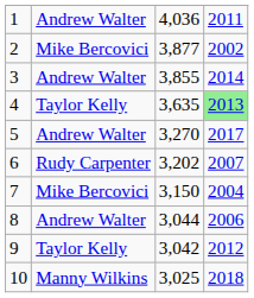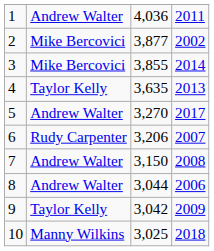3 | column 2: Andrew Walter -> Mike Bercovici
4 | column 4: lightgreen background -> no background
6 | column 3: 3,202 -> 3,206
7 | column 2: Mike Bercovici -> Andrew Walter
7 | column 4: 2004 -> 2008
9 | column 4: 2012 -> 2009
